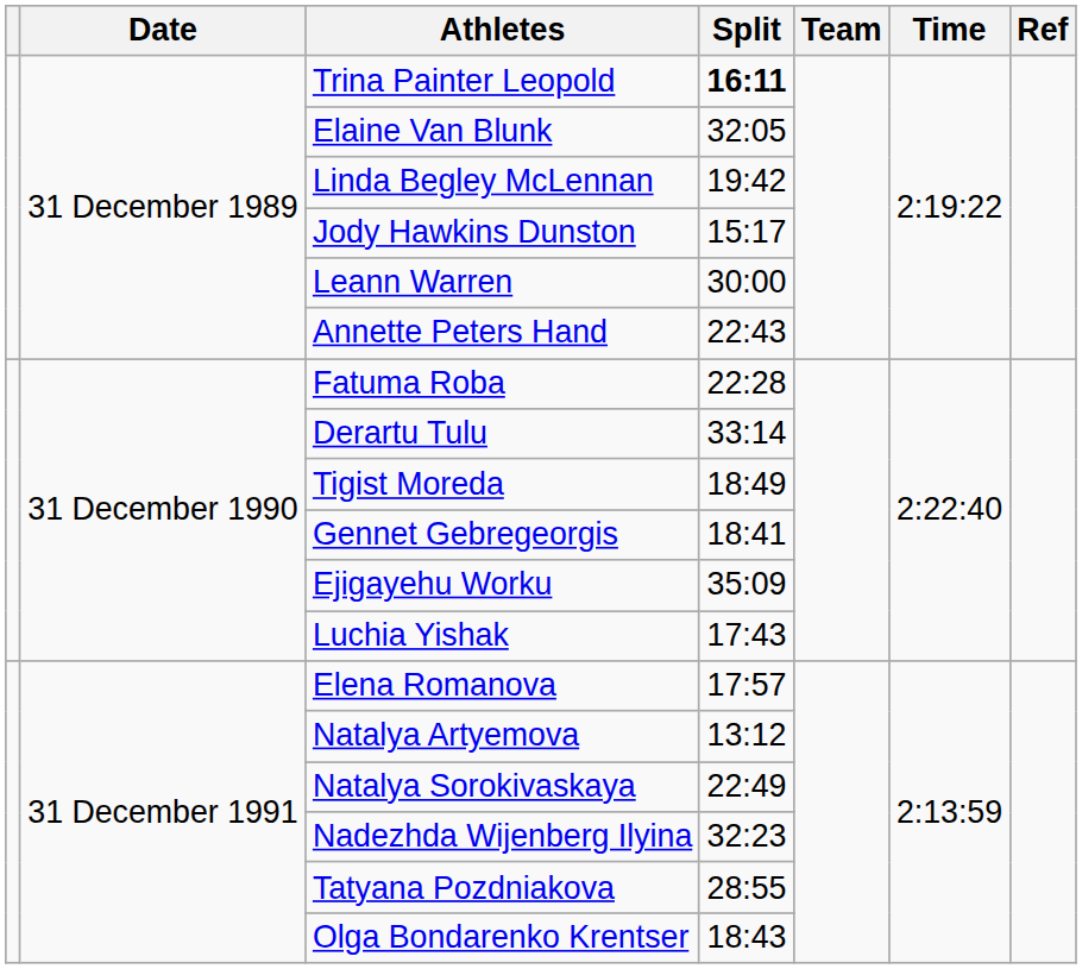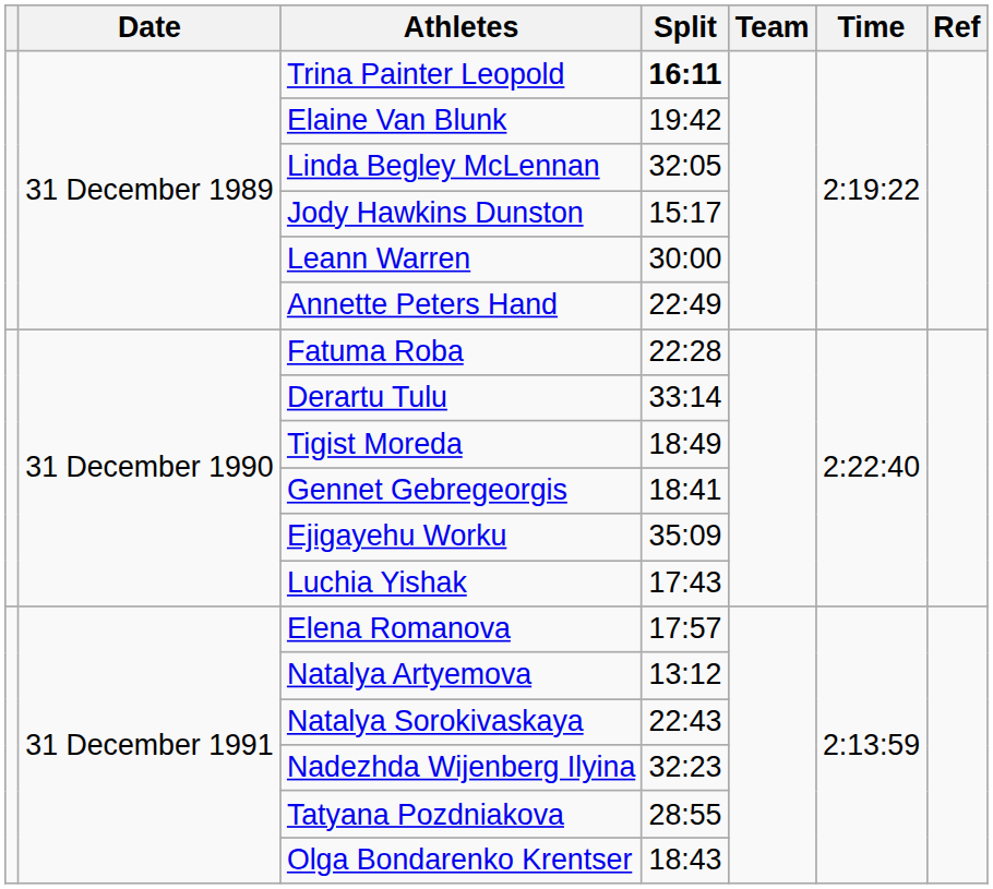Elaine Van Blunk | Split: 32:05 -> 19:42
Linda Begley McLennan | Split: 19:42 -> 32:05
Annette Peters Hand | Split: 22:43 -> 22:49
Natalya Sorokivaskaya | Split: 22:49 -> 22:43
